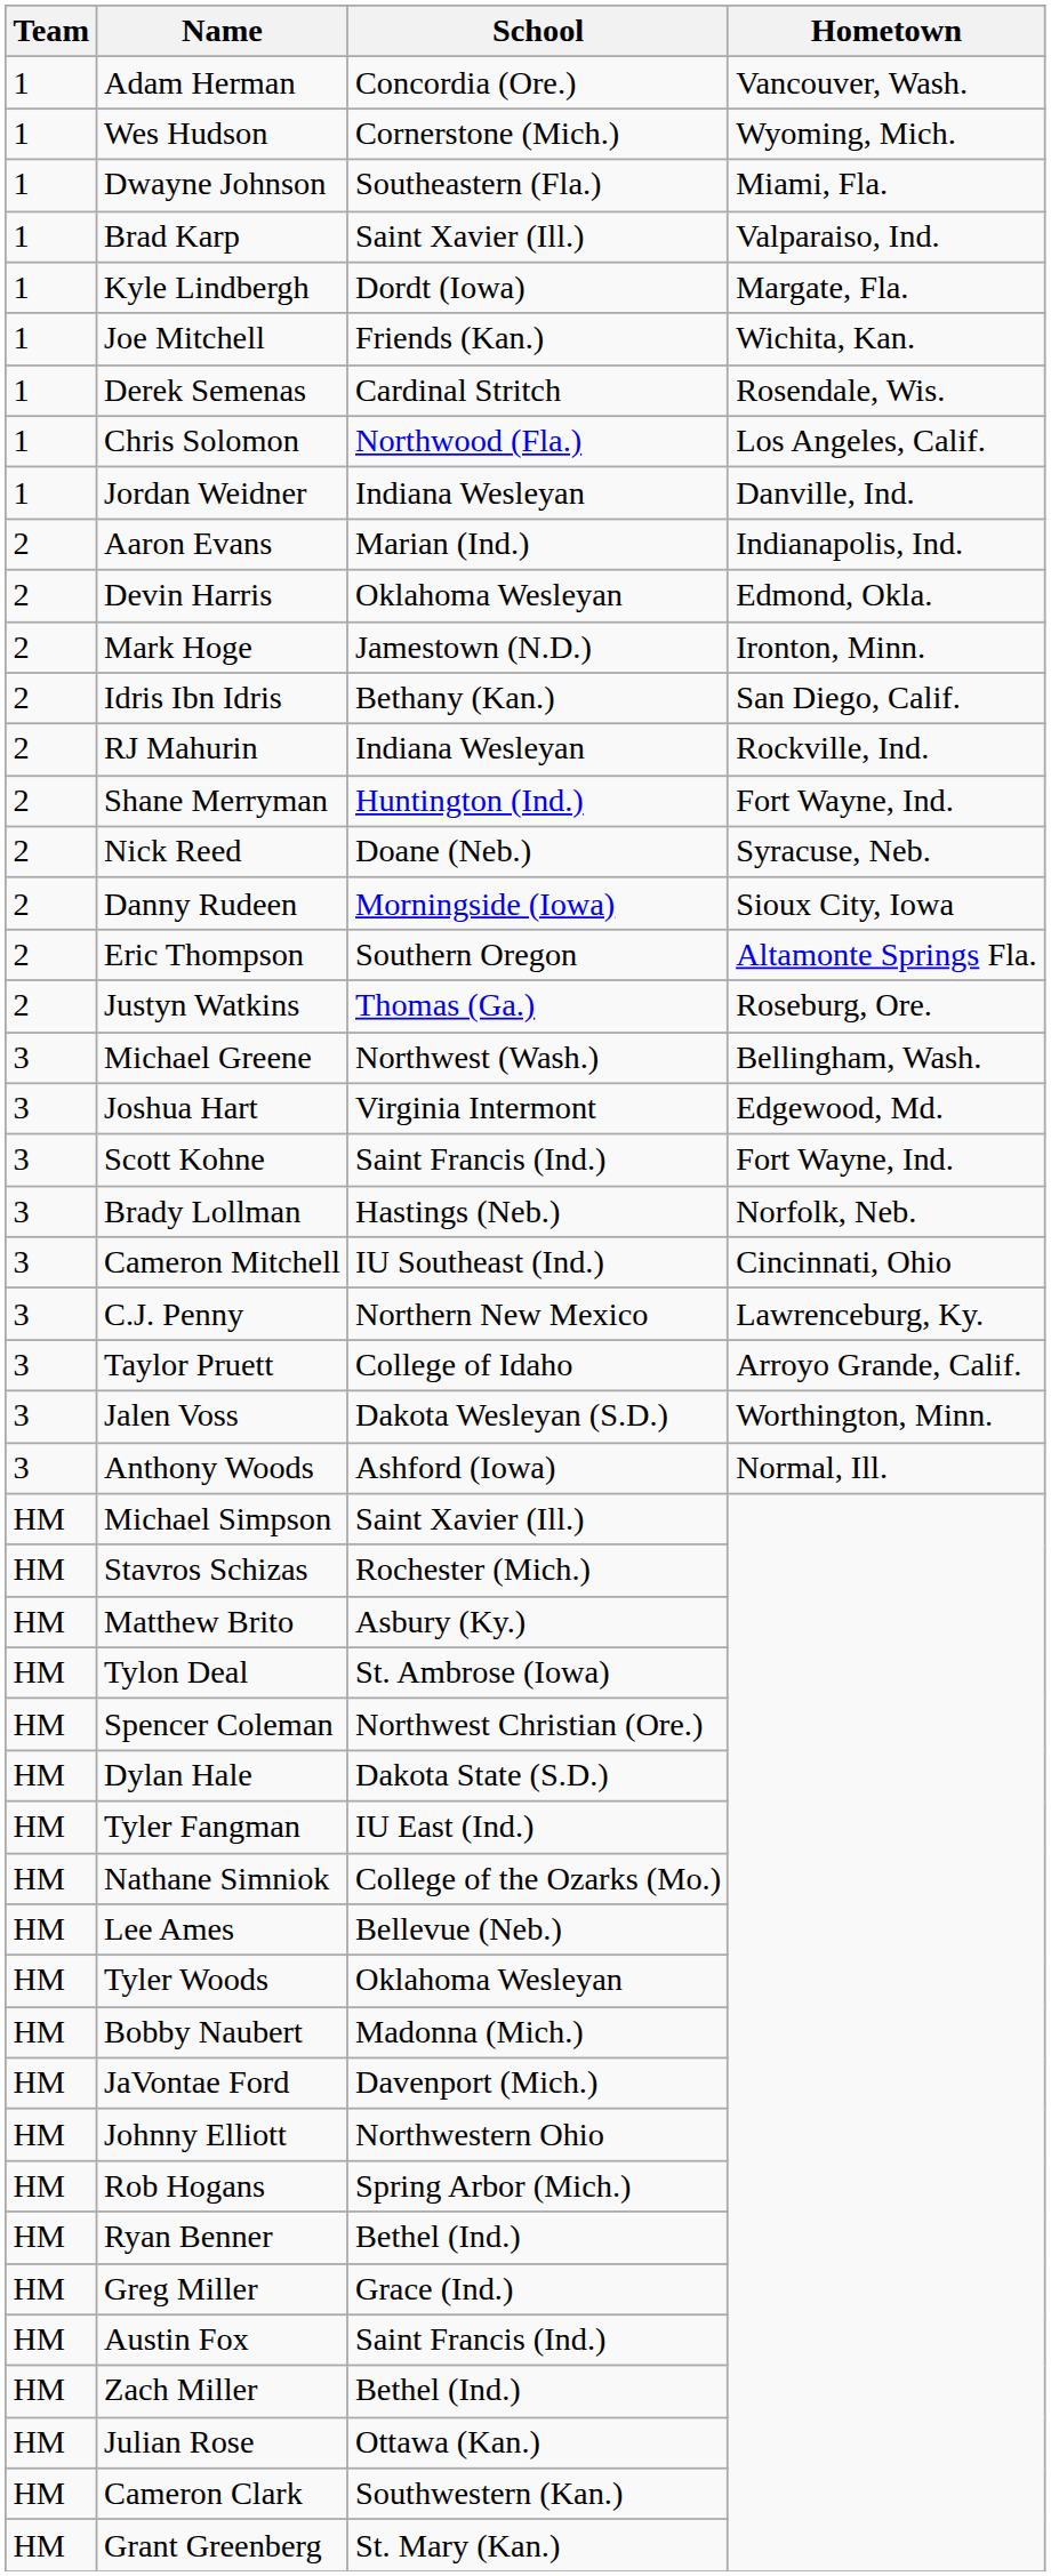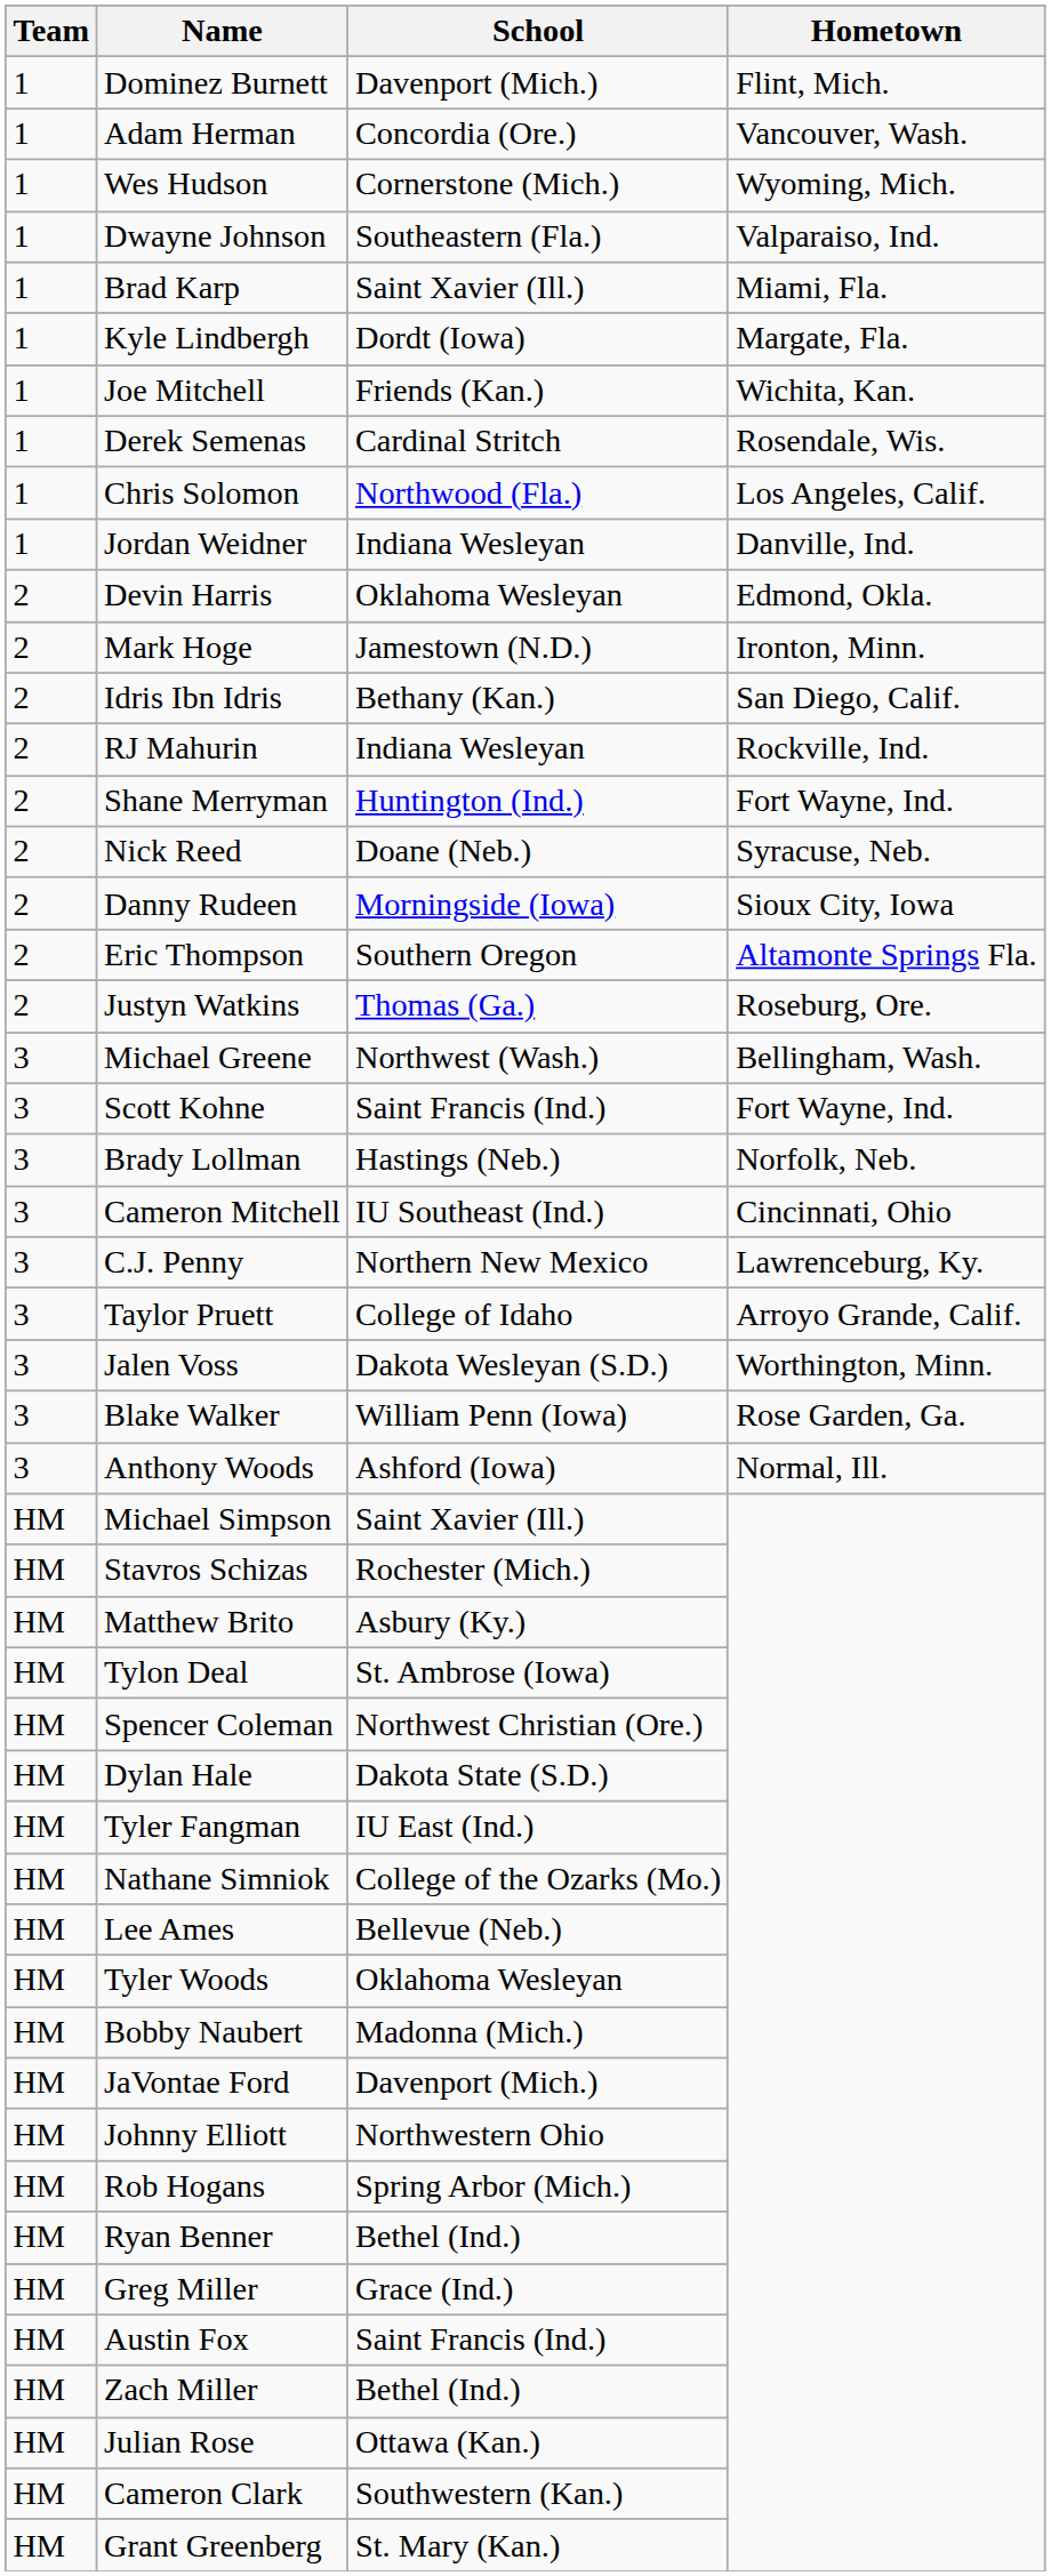+ row: 1 | Dominez Burnett | Davenport (Mich.) | Flint, Mich.
Dwayne Johnson | Hometown: Miami, Fla. -> Valparaiso, Ind.
Brad Karp | Hometown: Valparaiso, Ind. -> Miami, Fla.
- row: 2 | Aaron Evans | Marian (Ind.) | Indianapolis, Ind.
- row: 3 | Joshua Hart | Virginia Intermont | Edgewood, Md.
+ row: 3 | Blake Walker | William Penn (Iowa) | Rose Garden, Ga.
